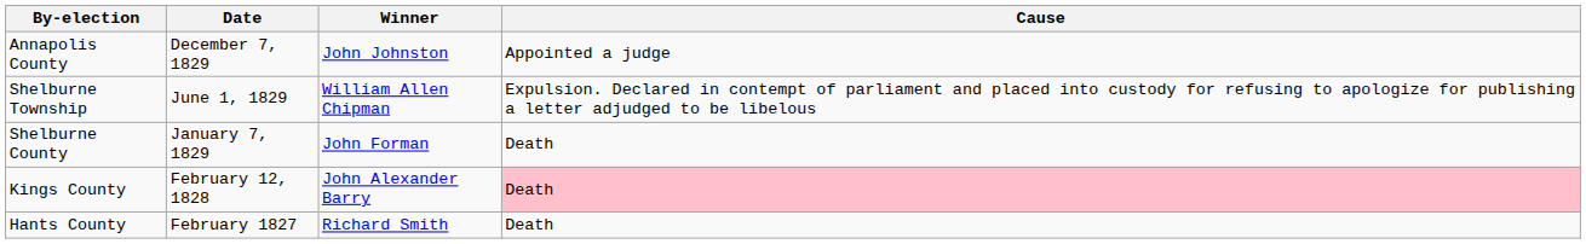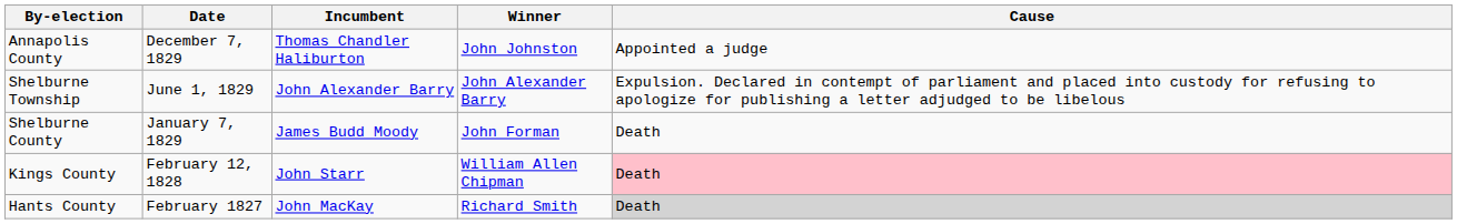+ column: Incumbent | Thomas Chandler Haliburton | John Alexander Barry | James Budd Moody | John Starr | John MacKay
Shelburne Township | Winner: William Allen Chipman -> John Alexander Barry
Kings County | Winner: John Alexander Barry -> William Allen Chipman
Hants County | Cause: no background -> lightgrey background
